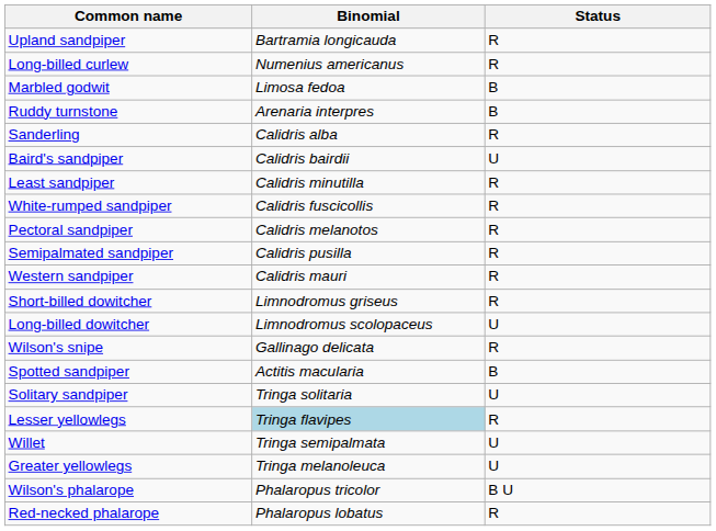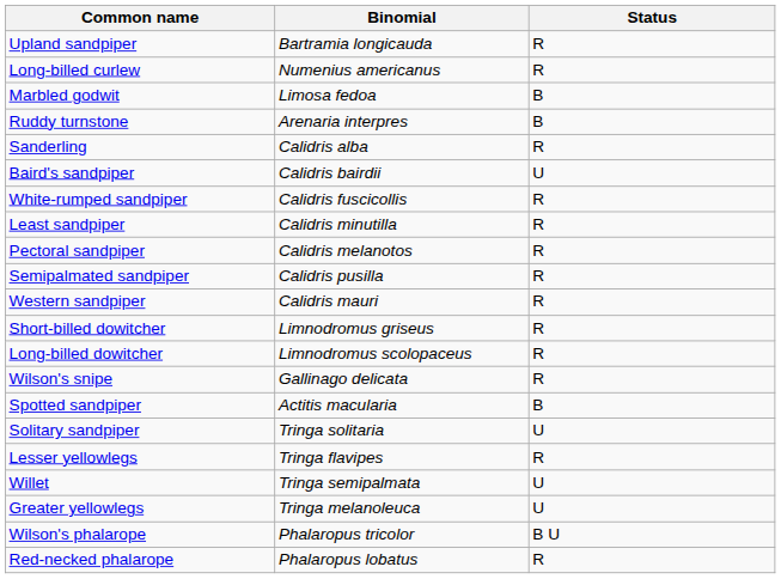rows swapped: Least sandpiper <-> White-rumped sandpiper
Long-billed dowitcher | Status: U -> R
Lesser yellowlegs | Binomial: lightblue background -> no background
